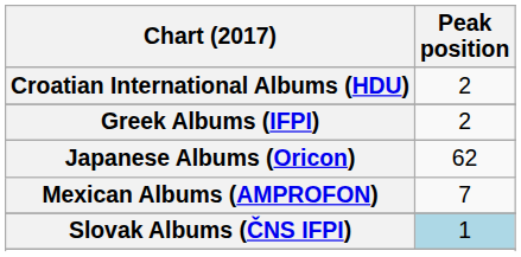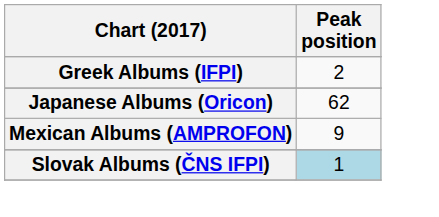- row: Croatian International Albums (HDU) | 2
Mexican Albums (AMPROFON) | Peak position: 7 -> 9
